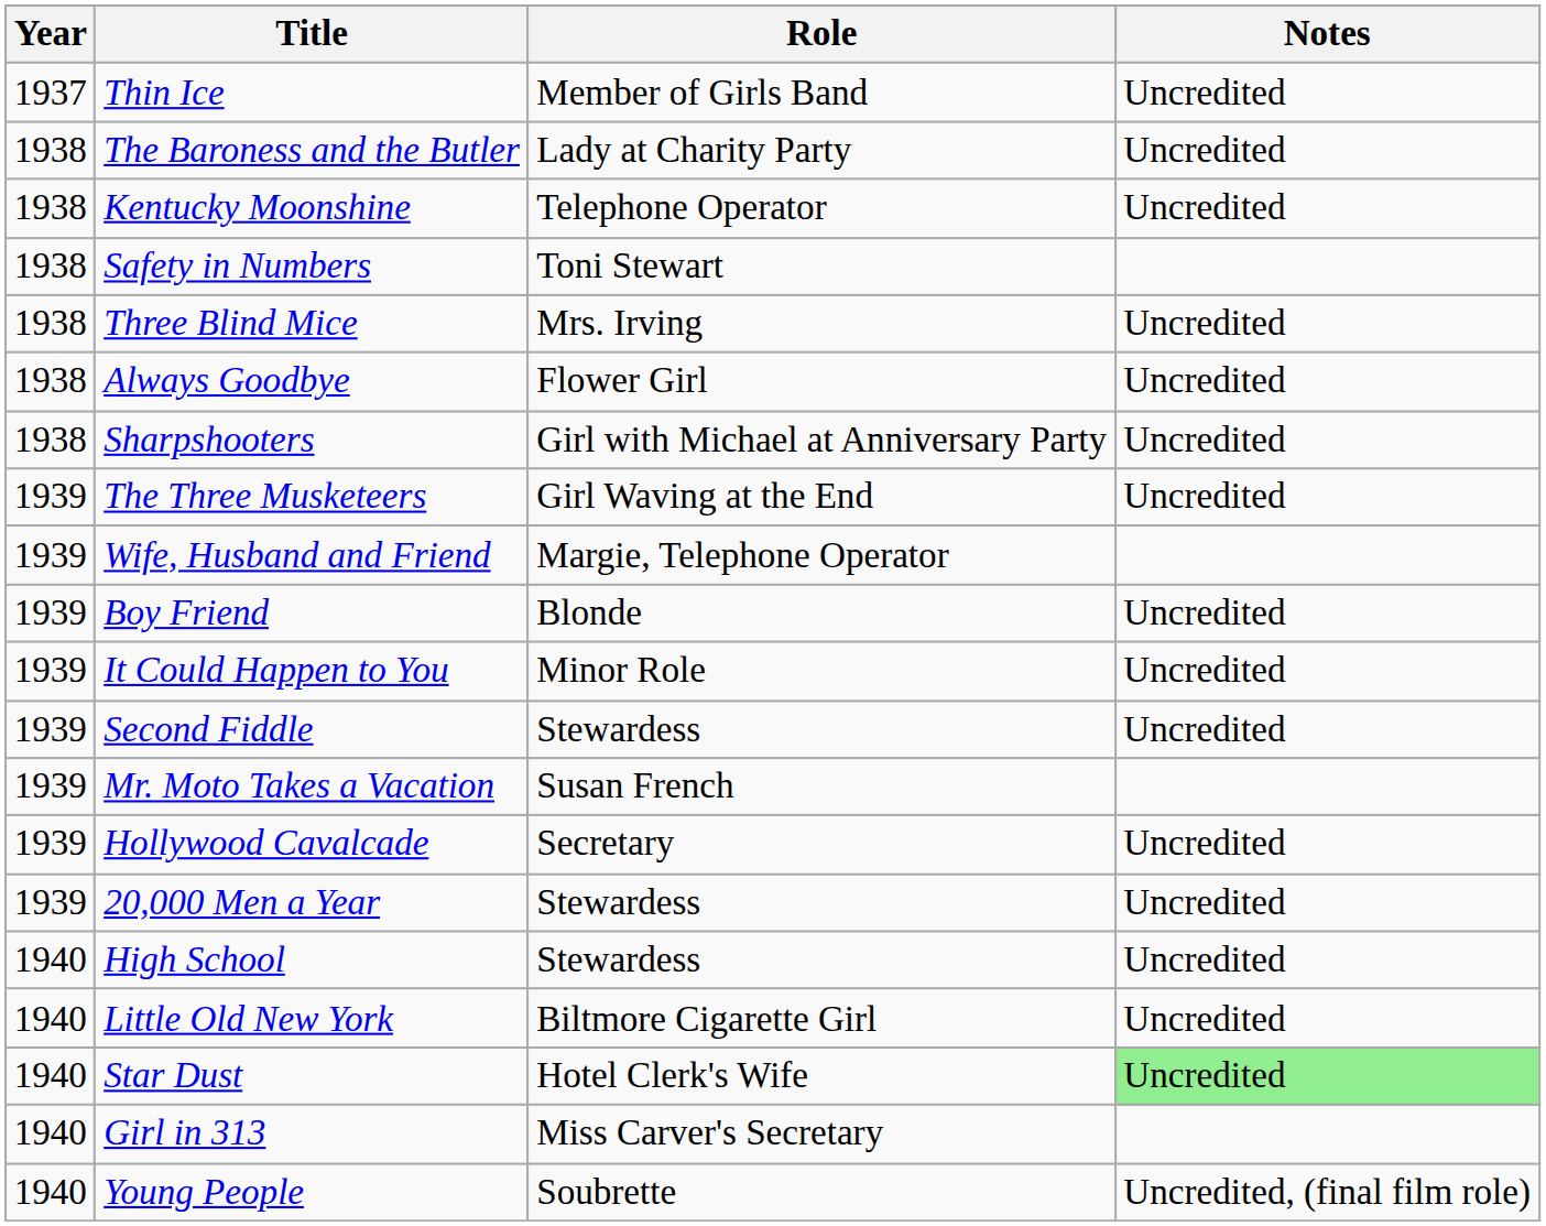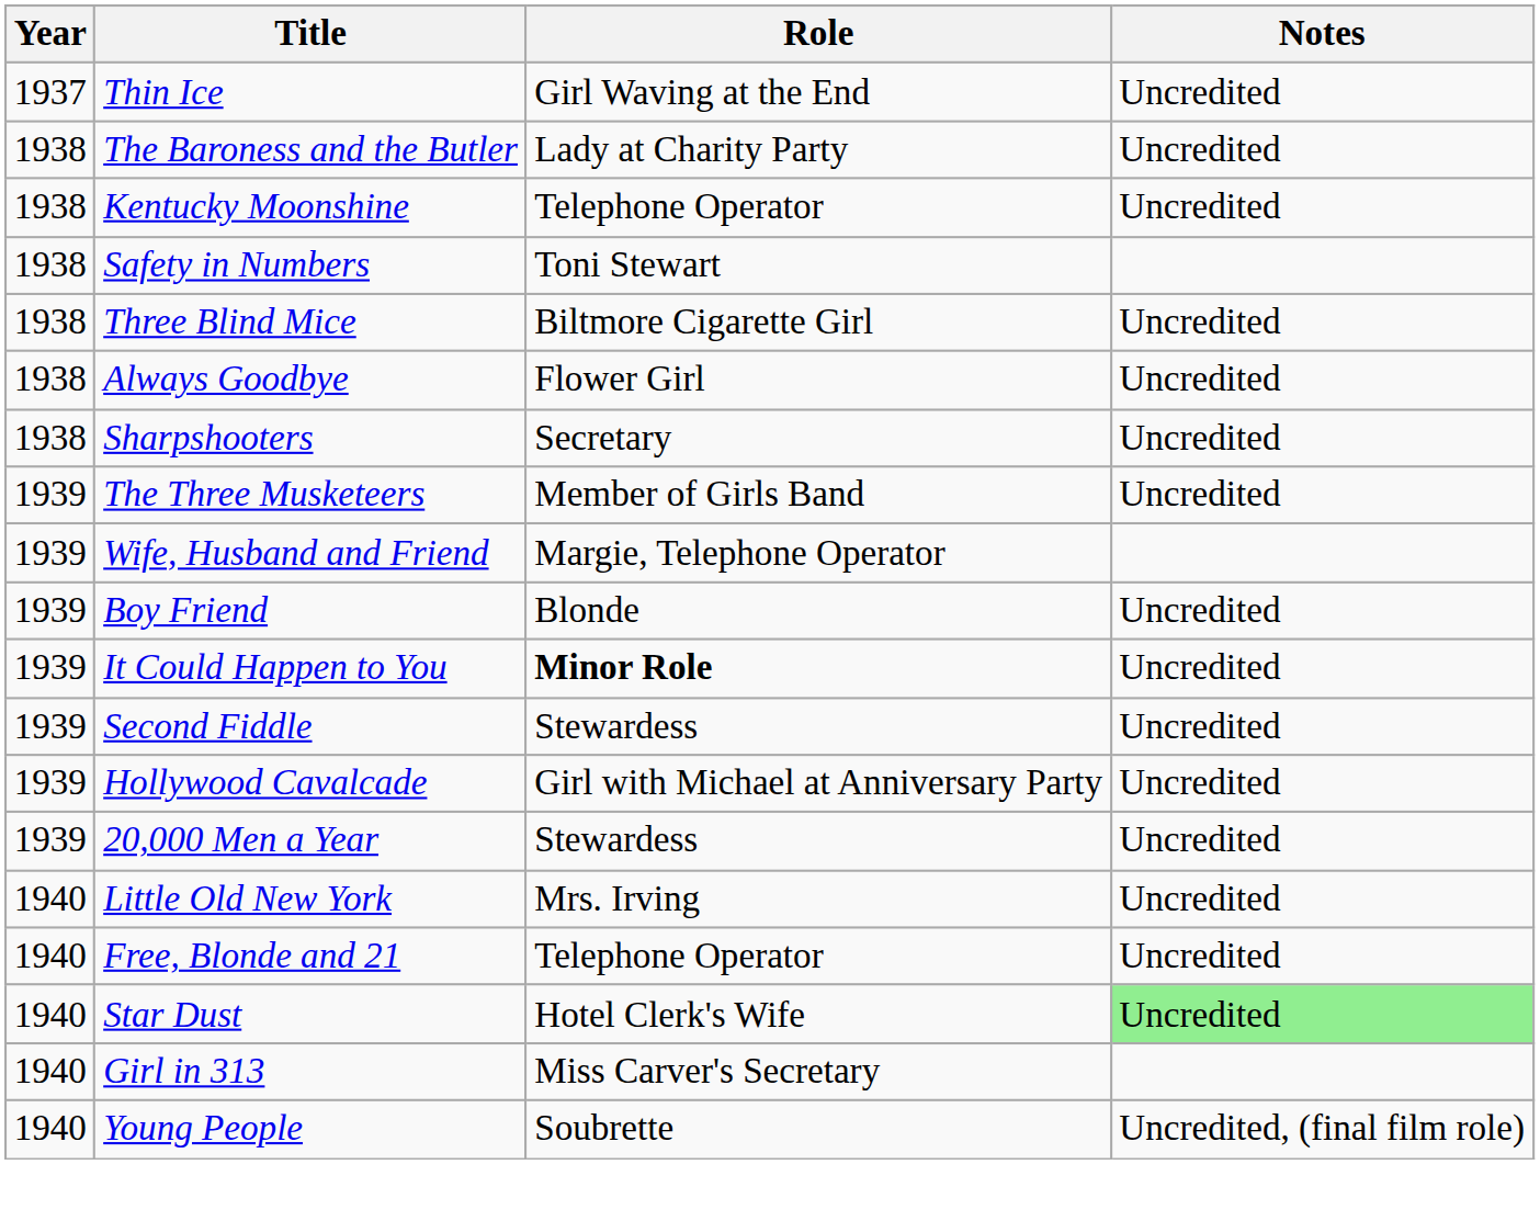Thin Ice | Role: Member of Girls Band -> Girl Waving at the End
Three Blind Mice | Role: Mrs. Irving -> Biltmore Cigarette Girl
Sharpshooters | Role: Girl with Michael at Anniversary Party -> Secretary
The Three Musketeers | Role: Girl Waving at the End -> Member of Girls Band
It Could Happen to You | Role: normal -> bold
- row: 1939 | Mr. Moto Takes a Vacation | Susan French
Hollywood Cavalcade | Role: Secretary -> Girl with Michael at Anniversary Party
- row: 1940 | High School | Stewardess | Uncredited
Little Old New York | Role: Biltmore Cigarette Girl -> Mrs. Irving
+ row: 1940 | Free, Blonde and 21 | Telephone Operator | Uncredited
